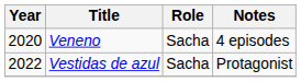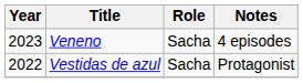Veneno | Year: 2020 -> 2023
